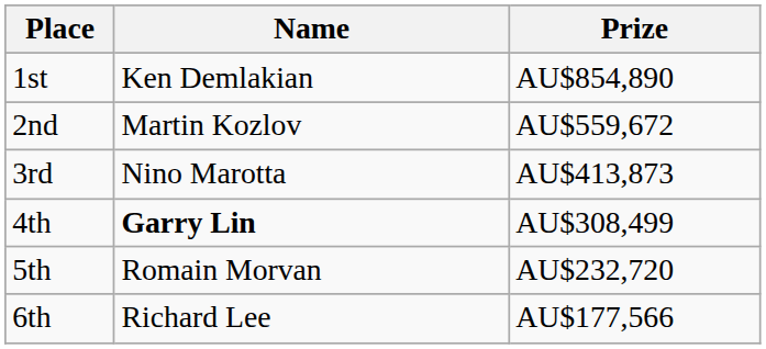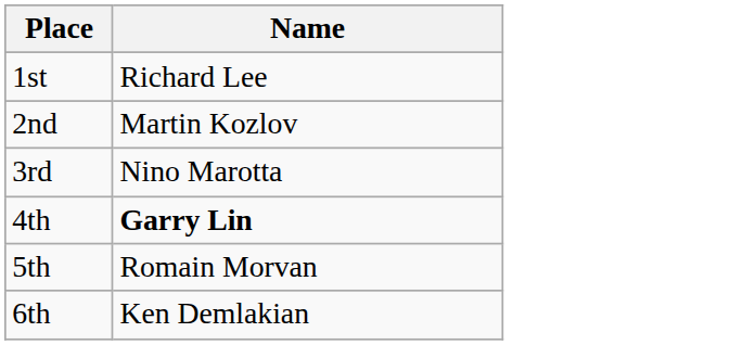- column: Prize | AU$854,890 | AU$559,672 | AU$413,873 | AU$308,499 | AU$232,720 | AU$177,566
1st | Name: Ken Demlakian -> Richard Lee
6th | Name: Richard Lee -> Ken Demlakian
